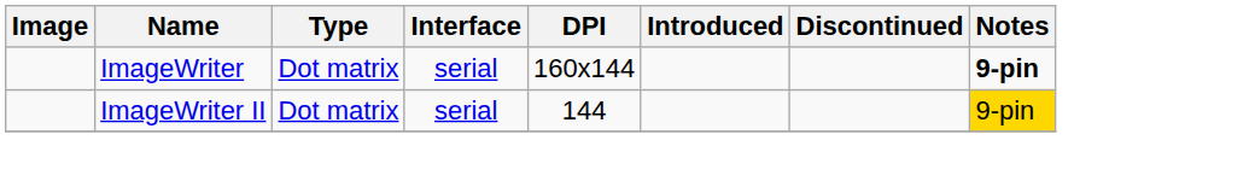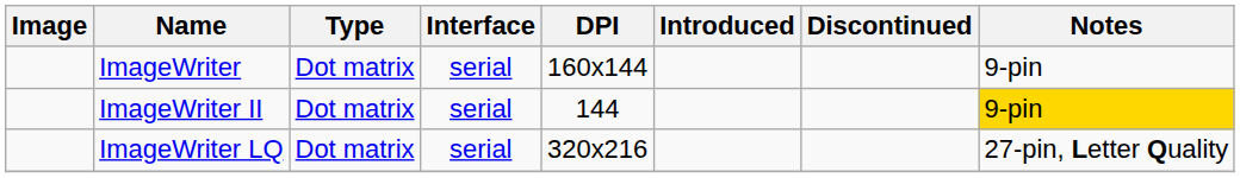ImageWriter | Notes: bold -> normal
+ row: ImageWriter LQ | Dot matrix | serial | 320x216 | 27-pin, Letter Quality
